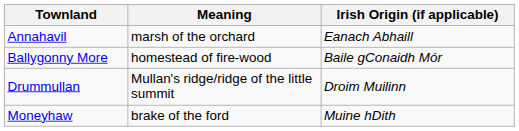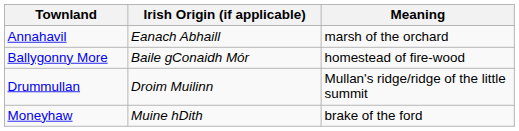columns swapped: Irish Origin (if applicable) <-> Meaning
